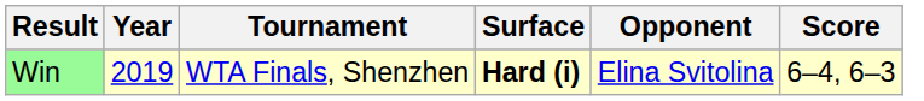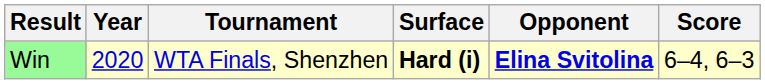Win | Year: 2019 -> 2020
Win | Opponent: normal -> bold
